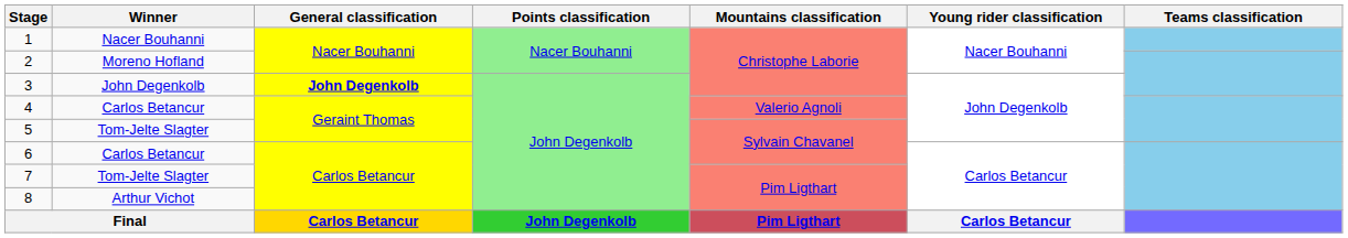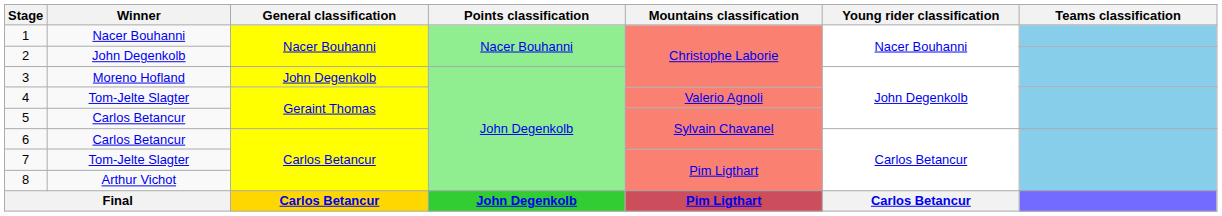2 | Winner: Moreno Hofland -> John Degenkolb
3 | Winner: John Degenkolb -> Moreno Hofland
3 | General classification: bold -> normal
4 | Winner: Carlos Betancur -> Tom-Jelte Slagter
5 | Winner: Tom-Jelte Slagter -> Carlos Betancur
